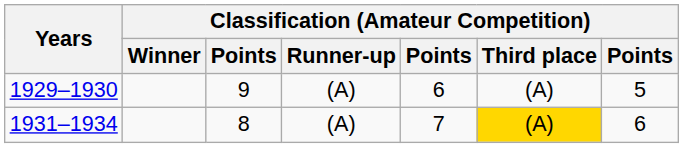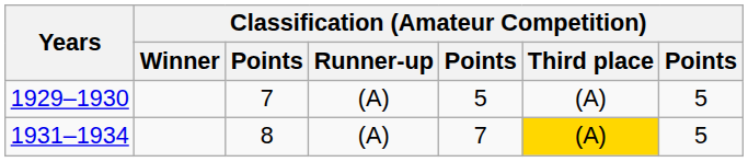1929–1930 | column 3: 9 -> 7
1929–1930 | column 5: 6 -> 5
1931–1934 | column 7: 6 -> 5
